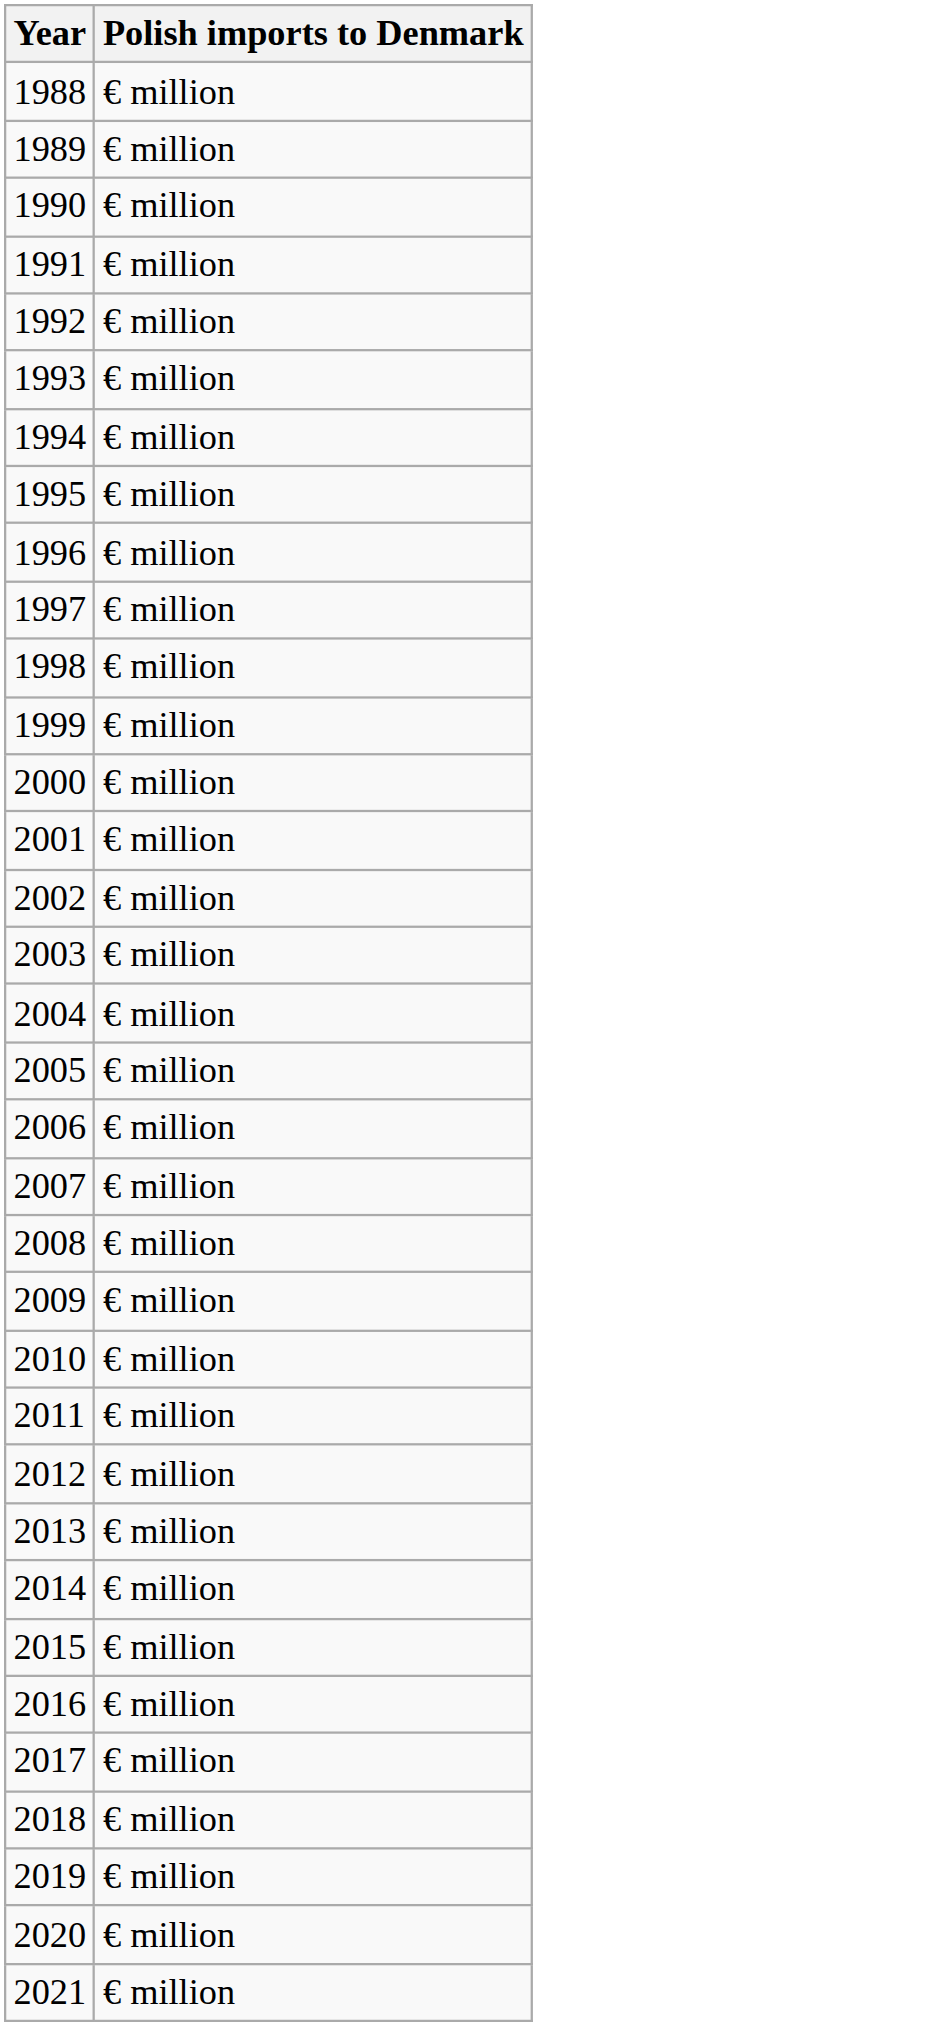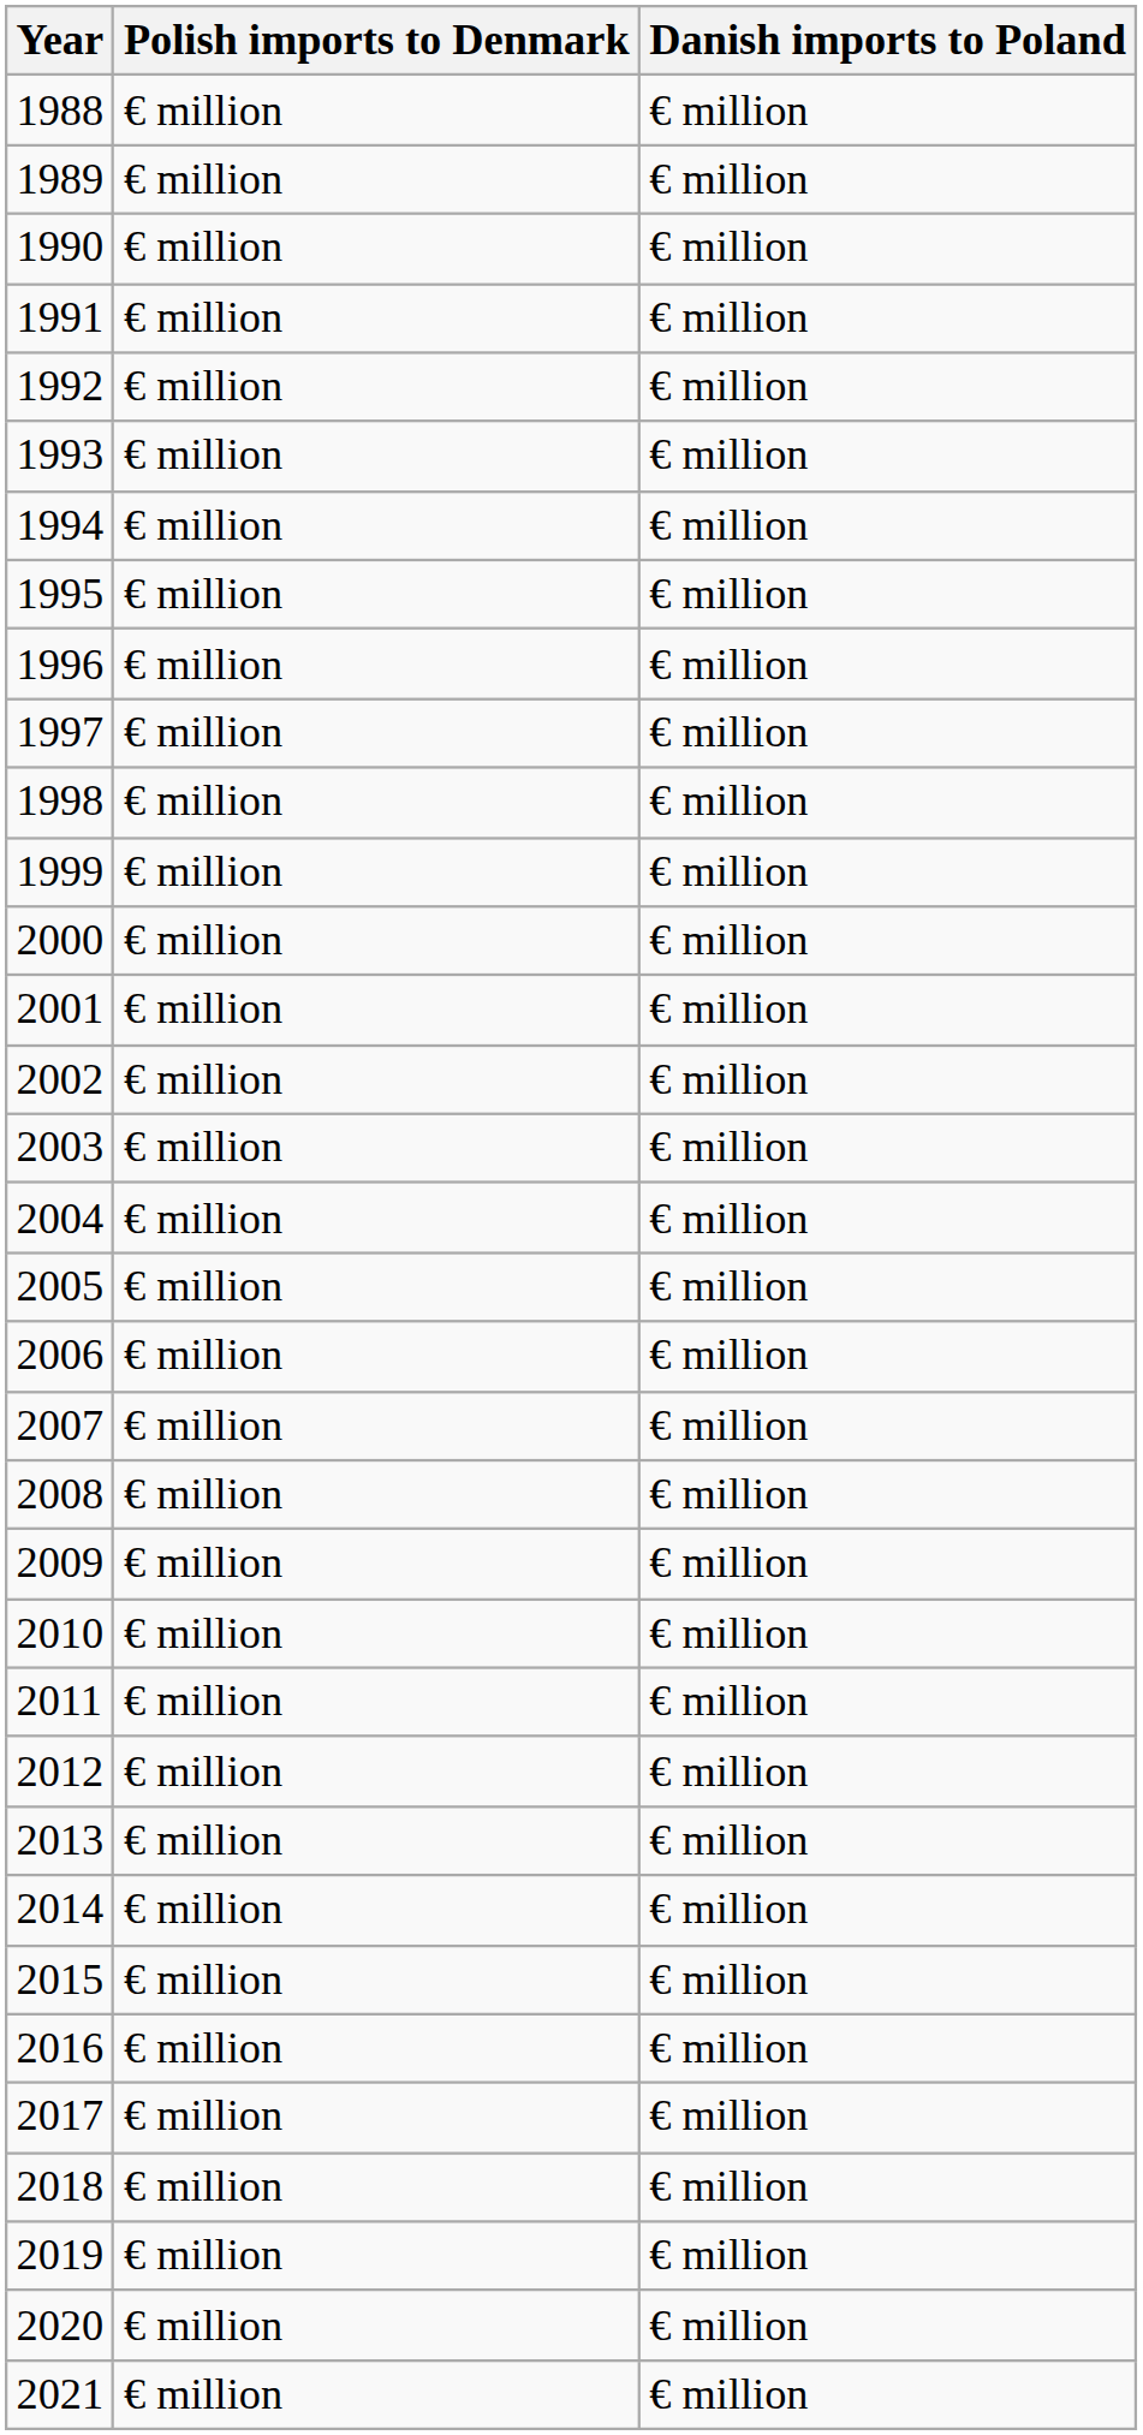+ column: Danish imports to Poland | € million | € million | € million | € million | € million | € million | € million | € million | € million | € million | € million | € million | € million | € million | € million | € million | € million | € million | € million | € million | € million | € million | € million | € million | € million | € million | € million | € million | € million | € million | € million | € million | € million | € million
